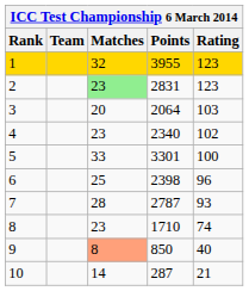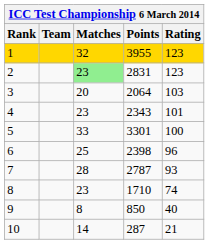4 | Points: 2340 -> 2343
4 | Rating: 102 -> 101
9 | Matches: lightsalmon background -> no background
